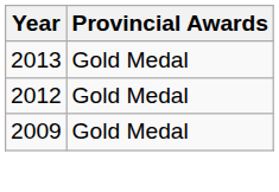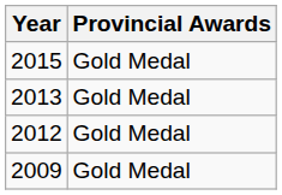+ row: 2015 | Gold Medal
